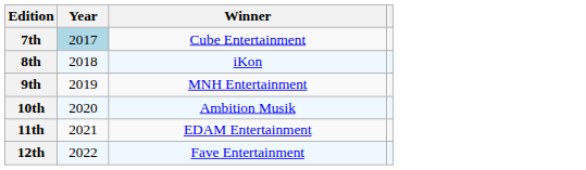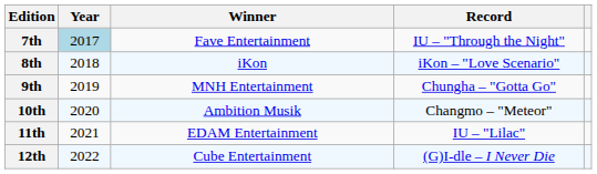+ column: Record | IU – "Through the Night" | iKon – "Love Scenario" | Chungha – "Gotta Go" | Changmo – "Meteor" | IU – "Lilac" | (G)I-dle – I Never Die
7th | Winner: Cube Entertainment -> Fave Entertainment
12th | Winner: Fave Entertainment -> Cube Entertainment
